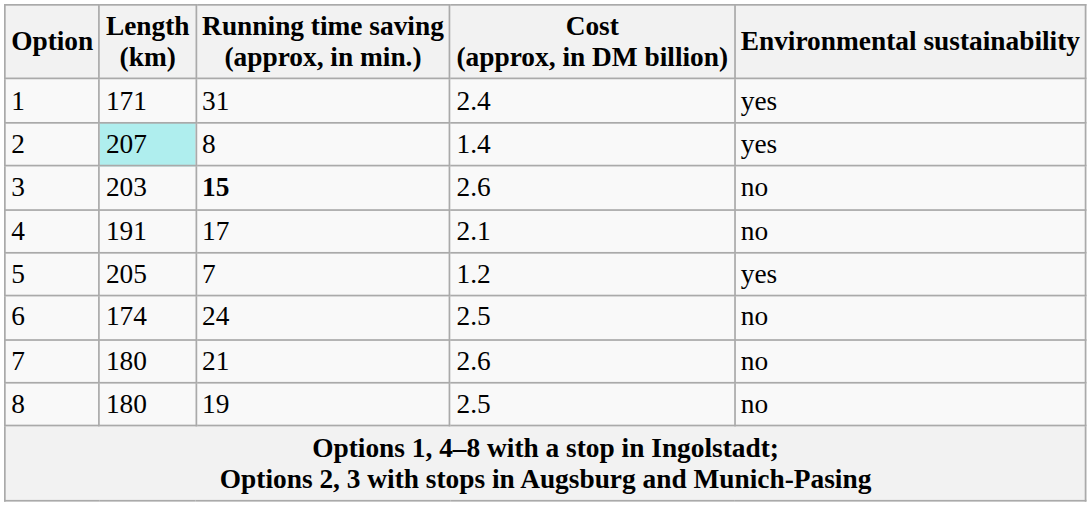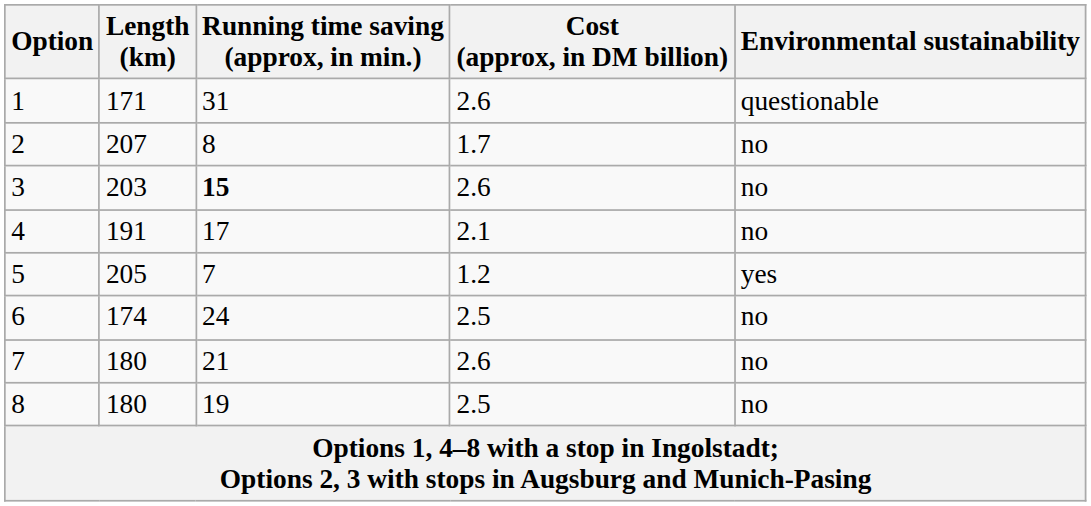1 | Cost (approx, in DM billion): 2.4 -> 2.6
1 | Environmental sustainability: yes -> questionable
2 | Length (km): paleturquoise background -> no background
2 | Cost (approx, in DM billion): 1.4 -> 1.7
2 | Environmental sustainability: yes -> no
